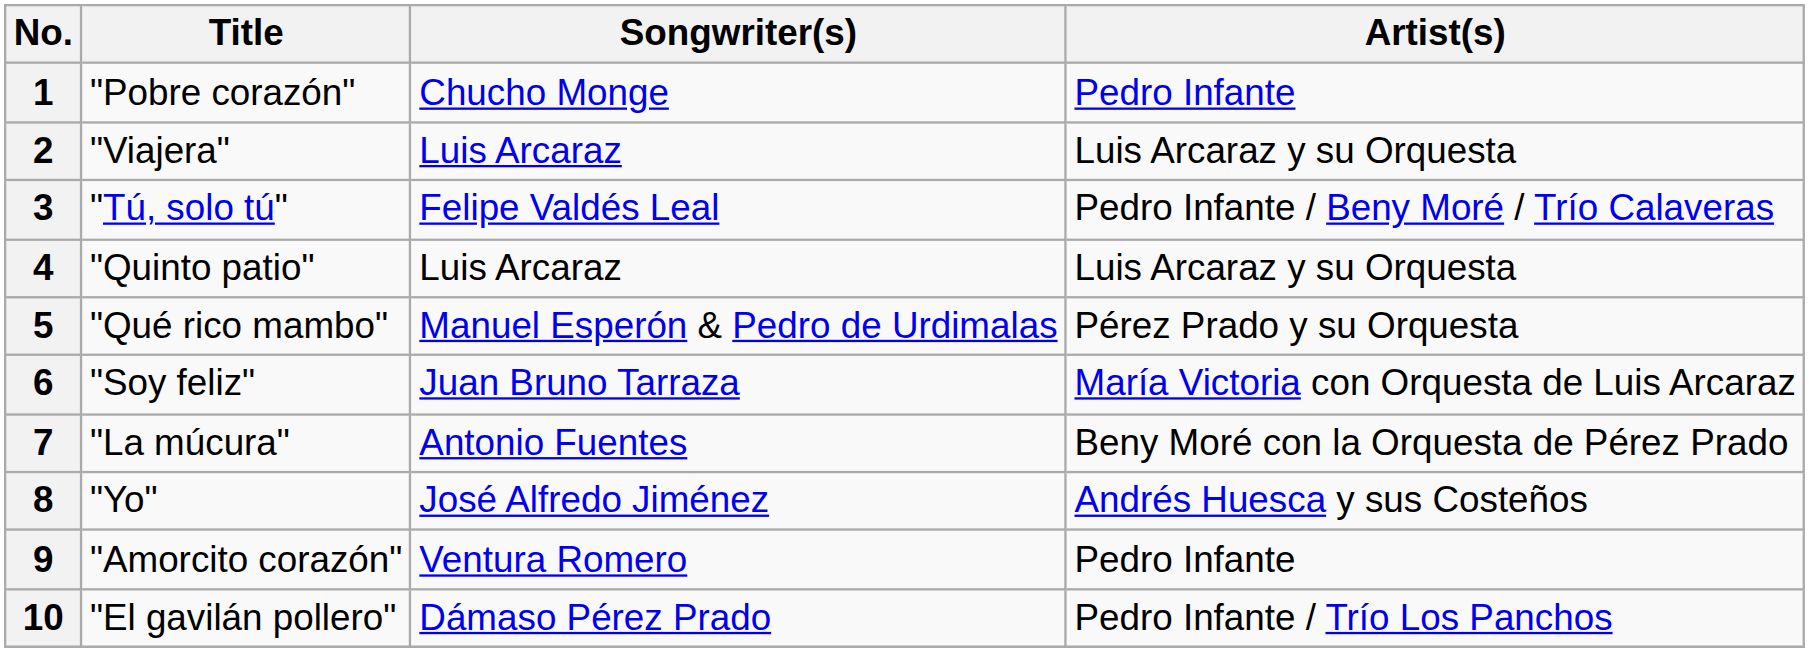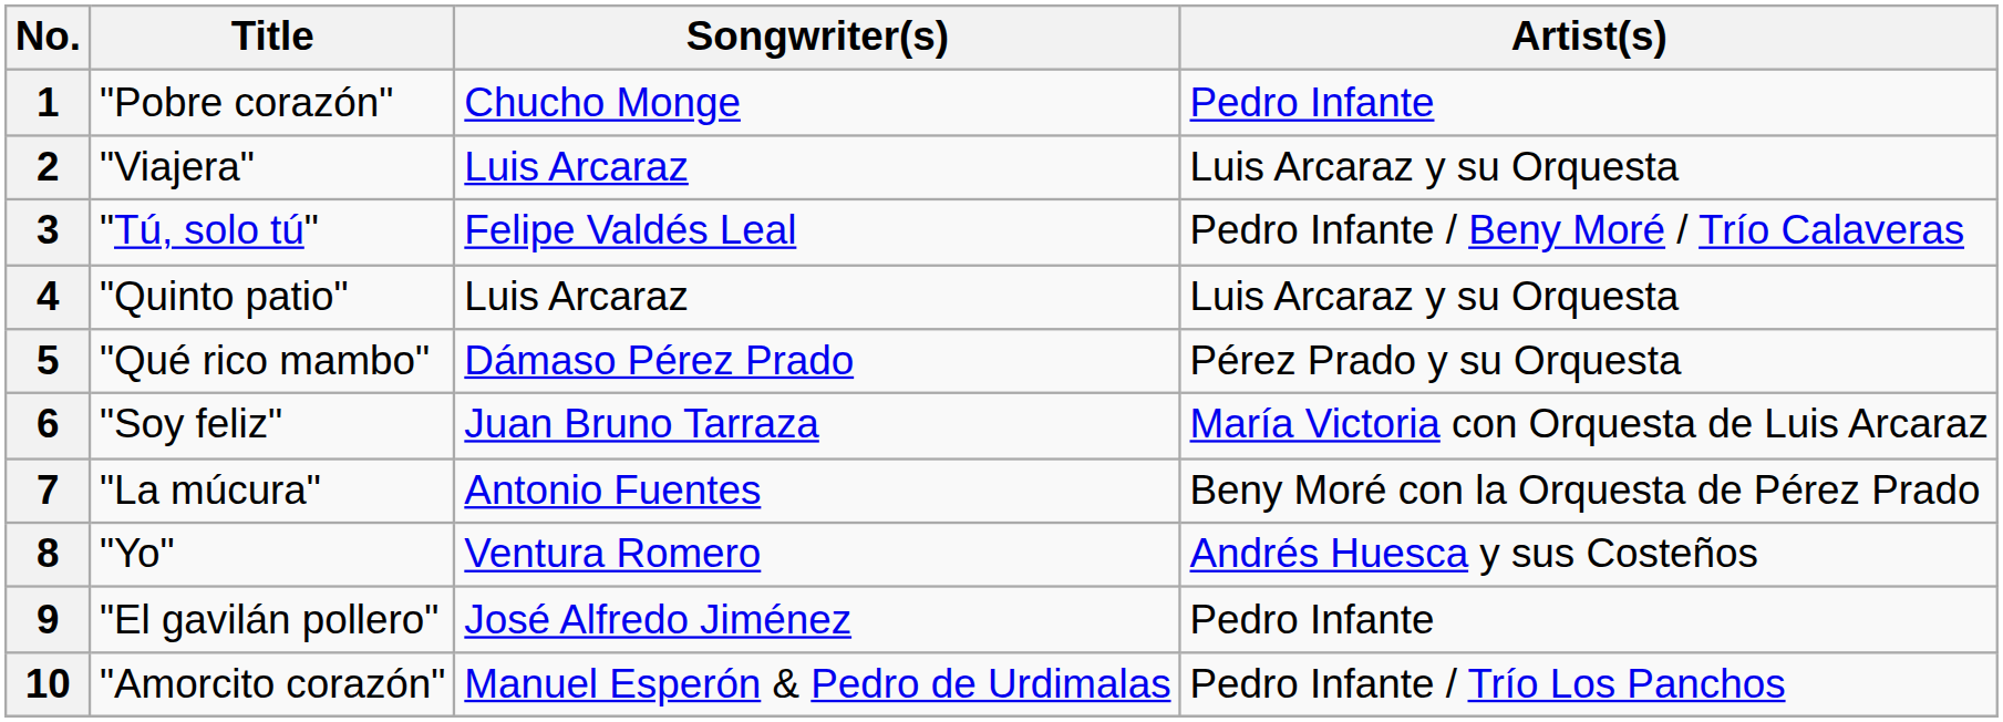5 | Songwriter(s): Manuel Esperón & Pedro de Urdimalas -> Dámaso Pérez Prado
8 | Songwriter(s): José Alfredo Jiménez -> Ventura Romero
9 | Title: "Amorcito corazón" -> "El gavilán pollero"
9 | Songwriter(s): Ventura Romero -> José Alfredo Jiménez
10 | Title: "El gavilán pollero" -> "Amorcito corazón"
10 | Songwriter(s): Dámaso Pérez Prado -> Manuel Esperón & Pedro de Urdimalas
